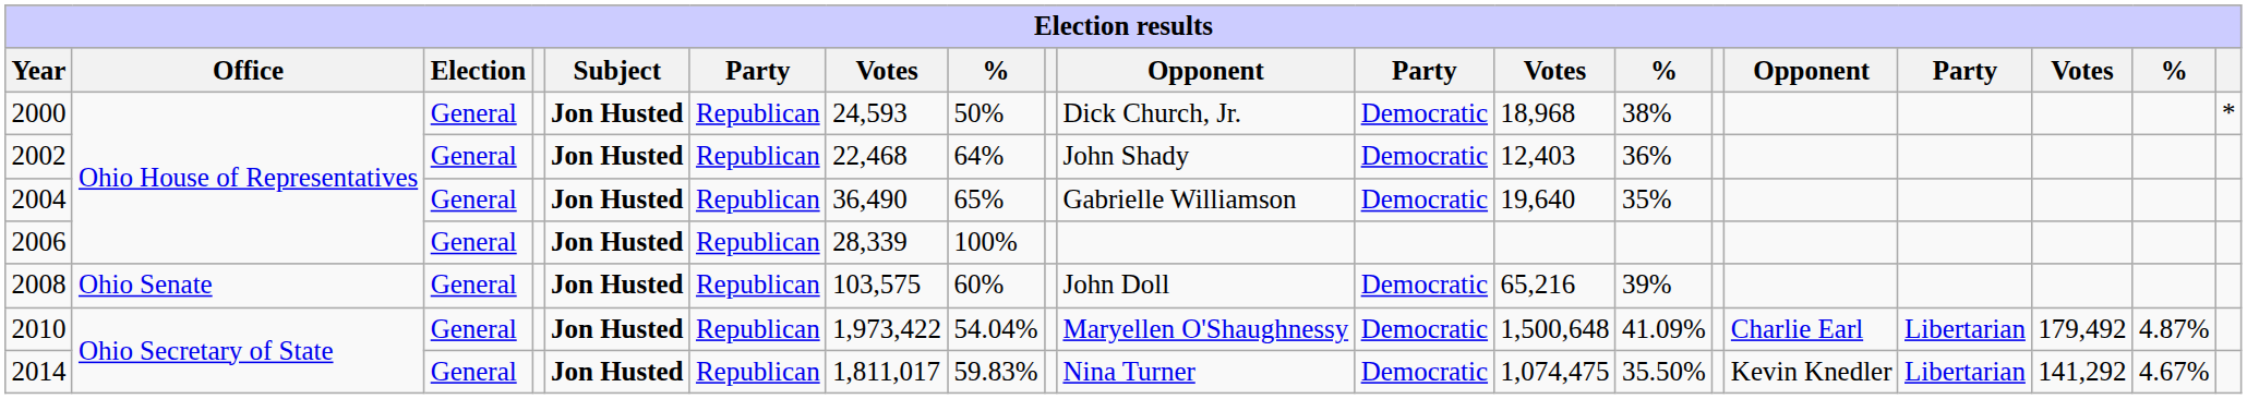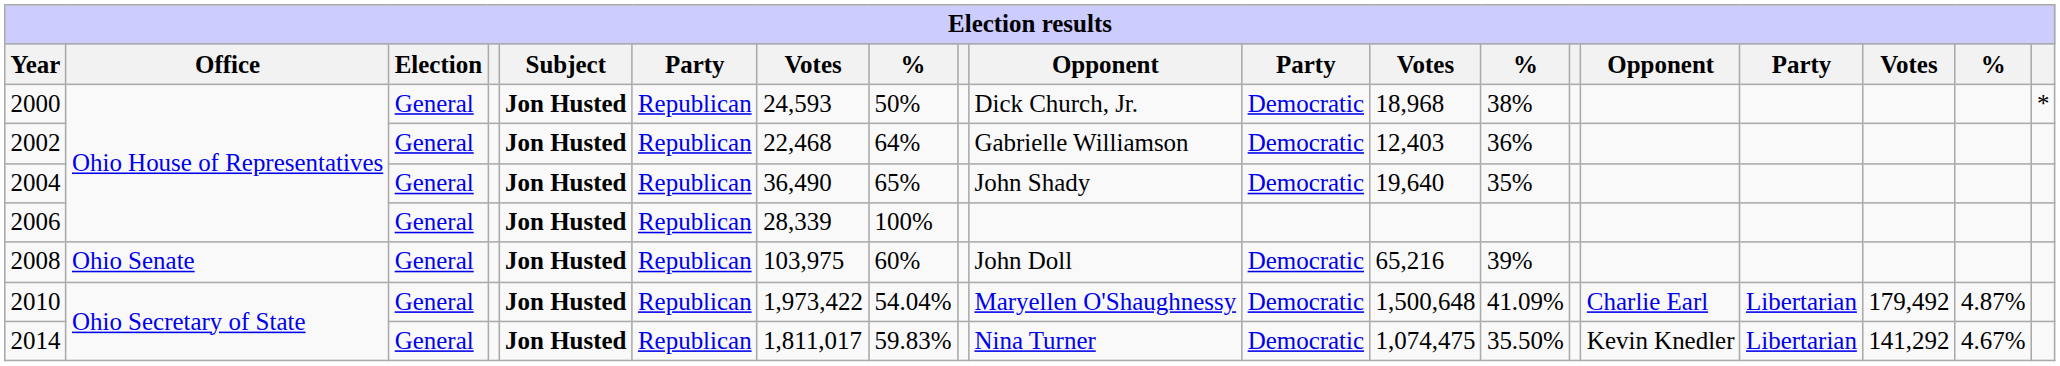2002 | column 10: John Shady -> Gabrielle Williamson
2004 | column 10: Gabrielle Williamson -> John Shady
2008 | column 7: 103,575 -> 103,975
